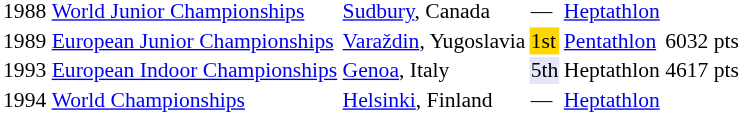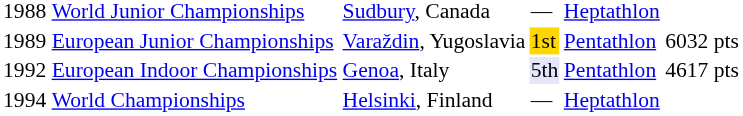European Indoor Championships | column 1: 1993 -> 1992
European Indoor Championships | column 5: Heptathlon -> Pentathlon
